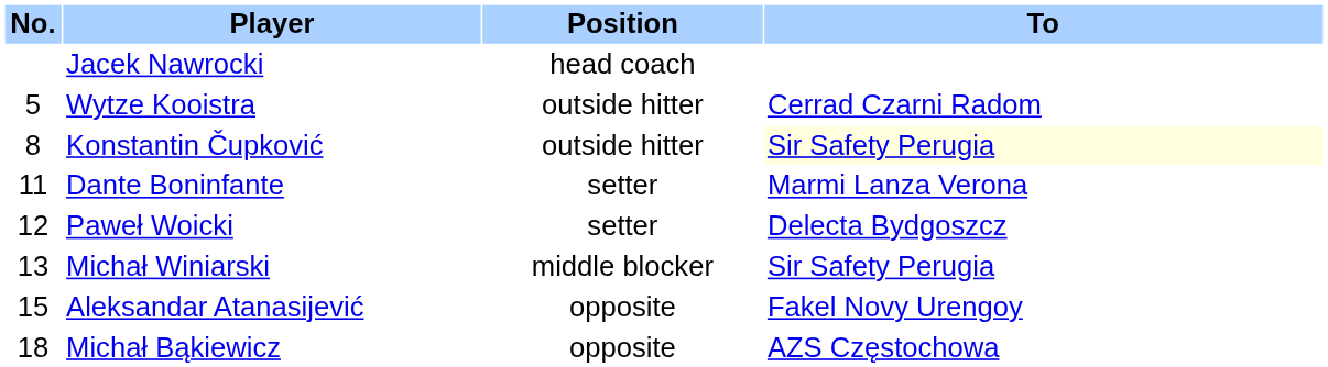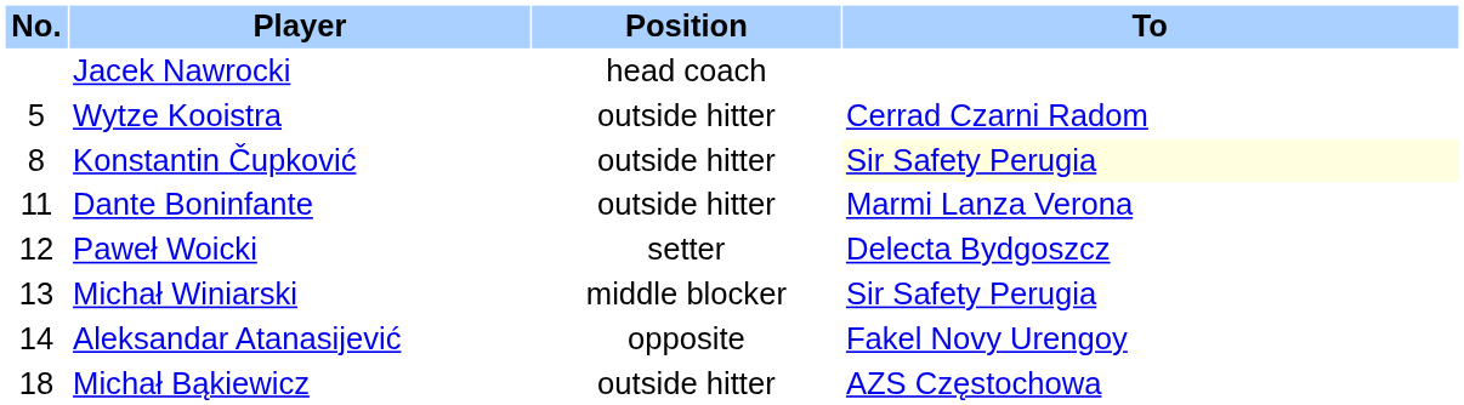Dante Boninfante | Position: setter -> outside hitter
Aleksandar Atanasijević | No.: 15 -> 14
Michał Bąkiewicz | Position: opposite -> outside hitter
